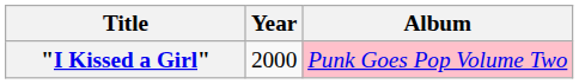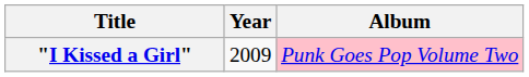"I Kissed a Girl" | Year: 2000 -> 2009
